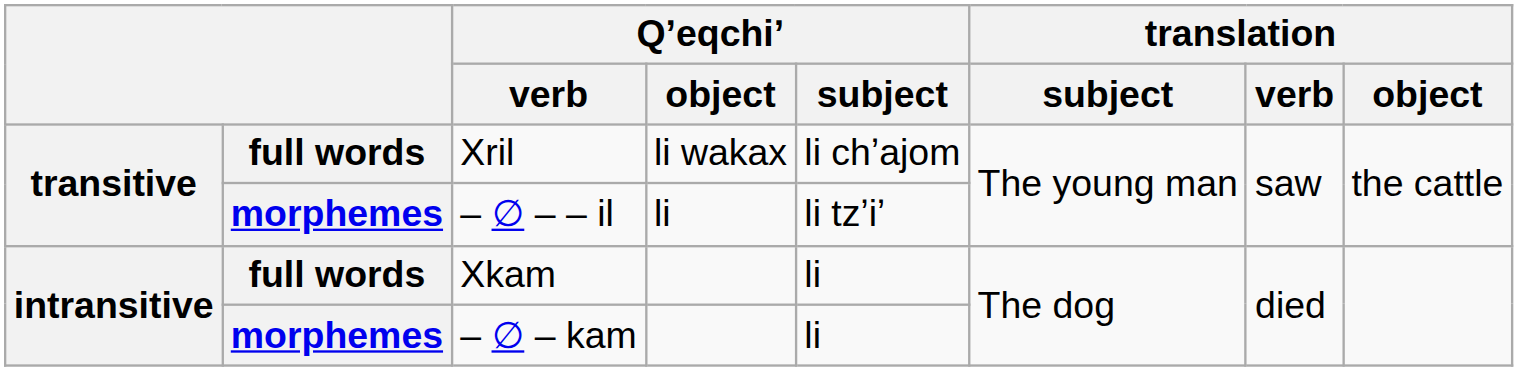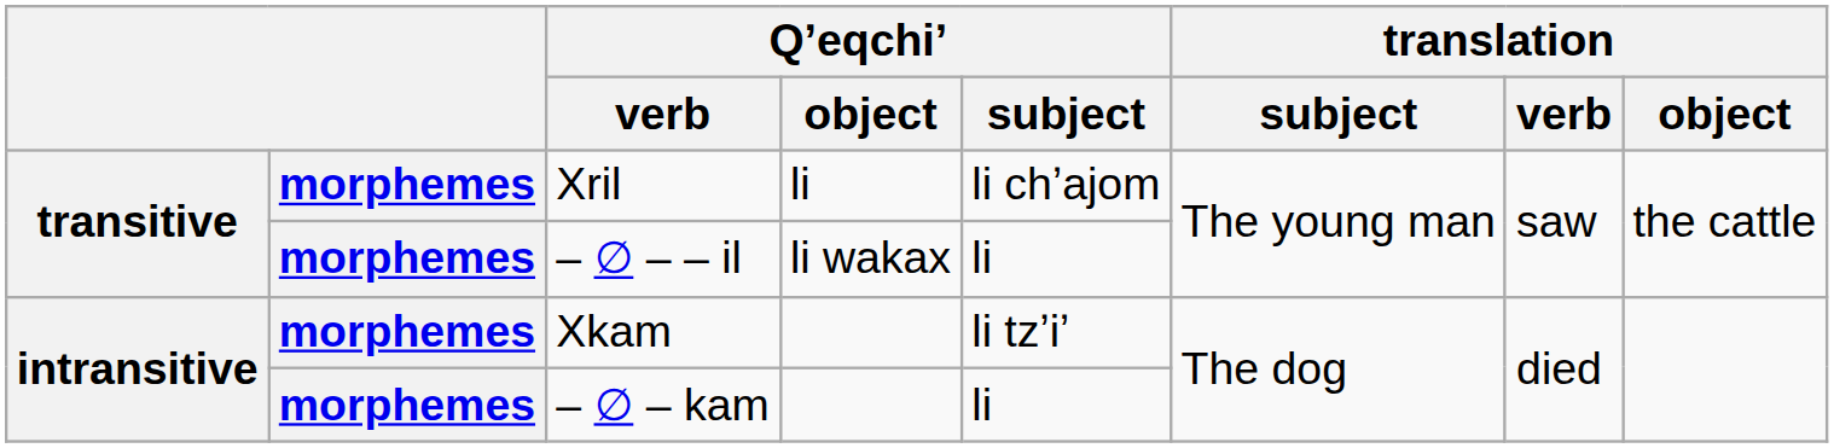Xril | column 2: full words -> morphemes
Xril | Qʼeqchiʼ / object: li wakax -> li
– ∅ – – il | Qʼeqchiʼ / object: li -> li wakax
– ∅ – – il | Qʼeqchiʼ / subject: li tzʼiʼ -> li
Xkam | column 2: full words -> morphemes
Xkam | Qʼeqchiʼ / subject: li -> li tzʼiʼ
